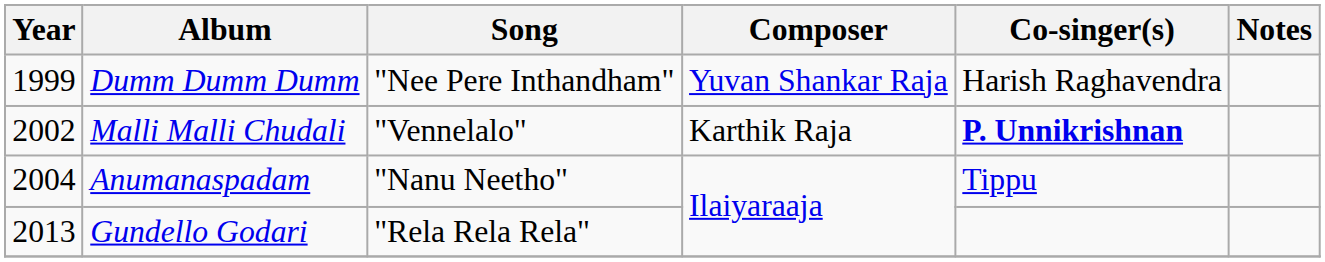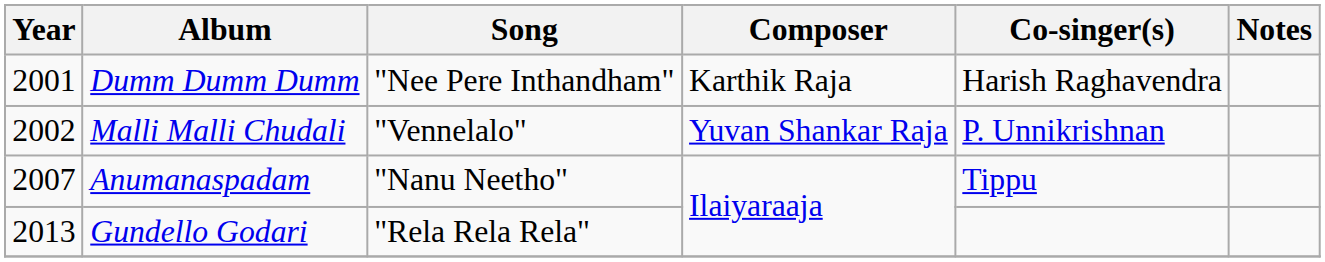Dumm Dumm Dumm | Year: 1999 -> 2001
Dumm Dumm Dumm | Composer: Yuvan Shankar Raja -> Karthik Raja
Malli Malli Chudali | Composer: Karthik Raja -> Yuvan Shankar Raja
Malli Malli Chudali | Co-singer(s): bold -> normal
Anumanaspadam | Year: 2004 -> 2007
